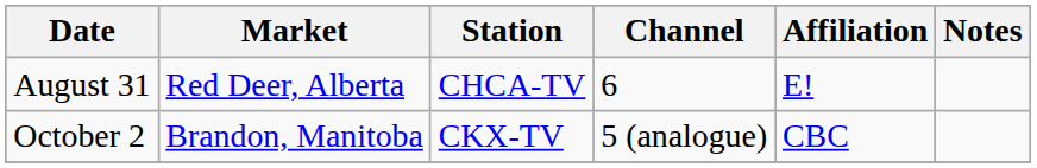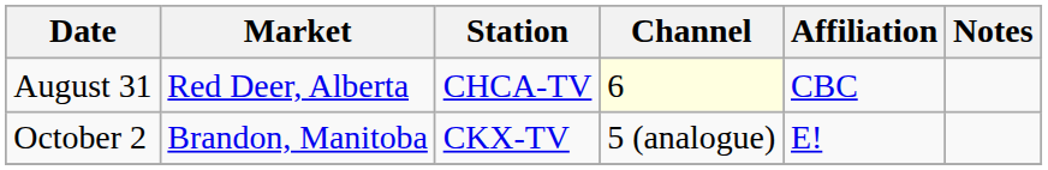August 31 | Channel: no background -> lightyellow background
August 31 | Affiliation: E! -> CBC
October 2 | Affiliation: CBC -> E!
